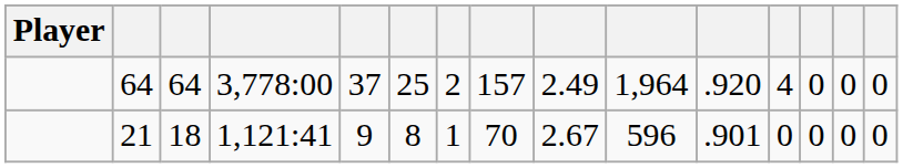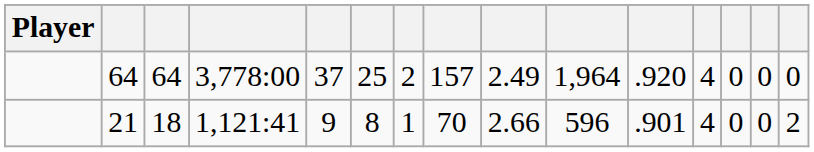21 | column 9: 2.67 -> 2.66
21 | column 12: 0 -> 4
21 | column 15: 0 -> 2
